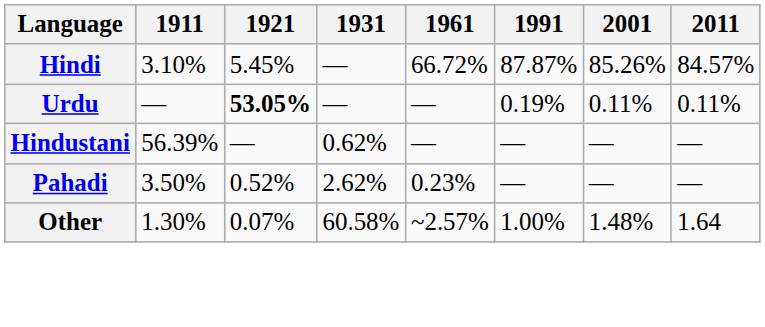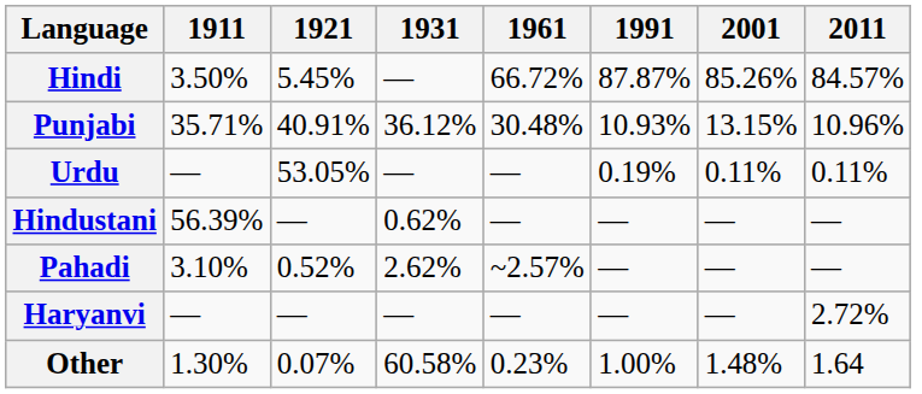Hindi | 1911: 3.10% -> 3.50%
+ row: Punjabi | 35.71% | 40.91% | 36.12% | 30.48% | 10.93% | 13.15% | 10.96%
Urdu | 1921: bold -> normal
Pahadi | 1911: 3.50% -> 3.10%
Pahadi | 1961: 0.23% -> ~2.57%
+ row: Haryanvi | — | — | — | — | — | — | 2.72%
Other | 1961: ~2.57% -> 0.23%
